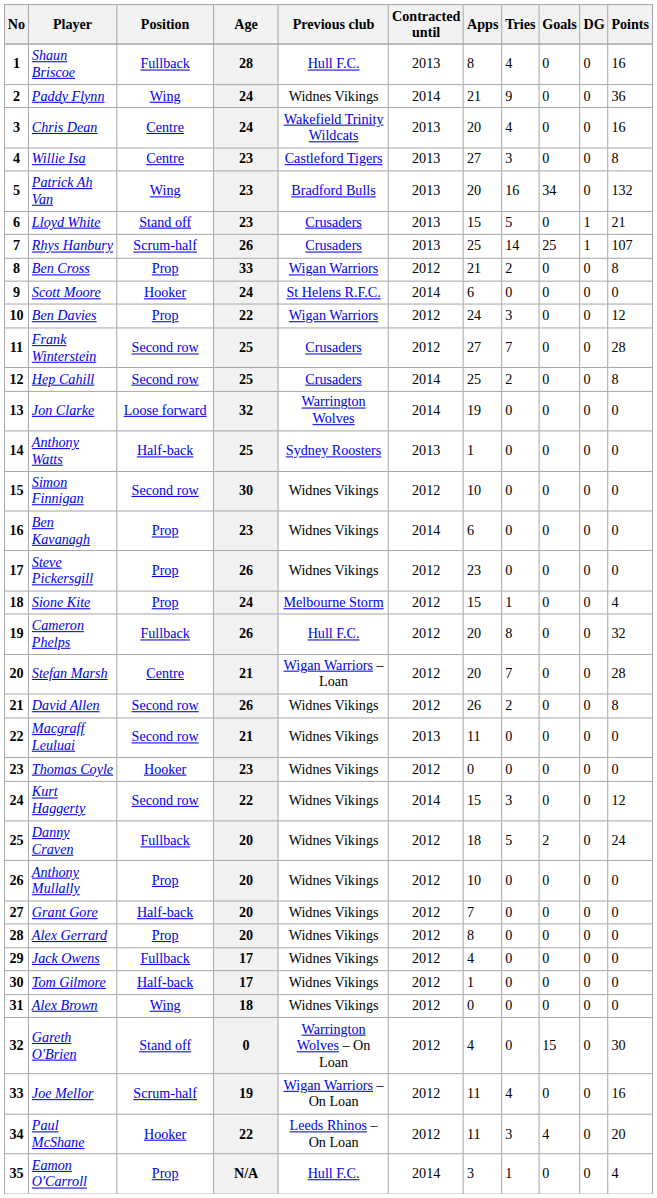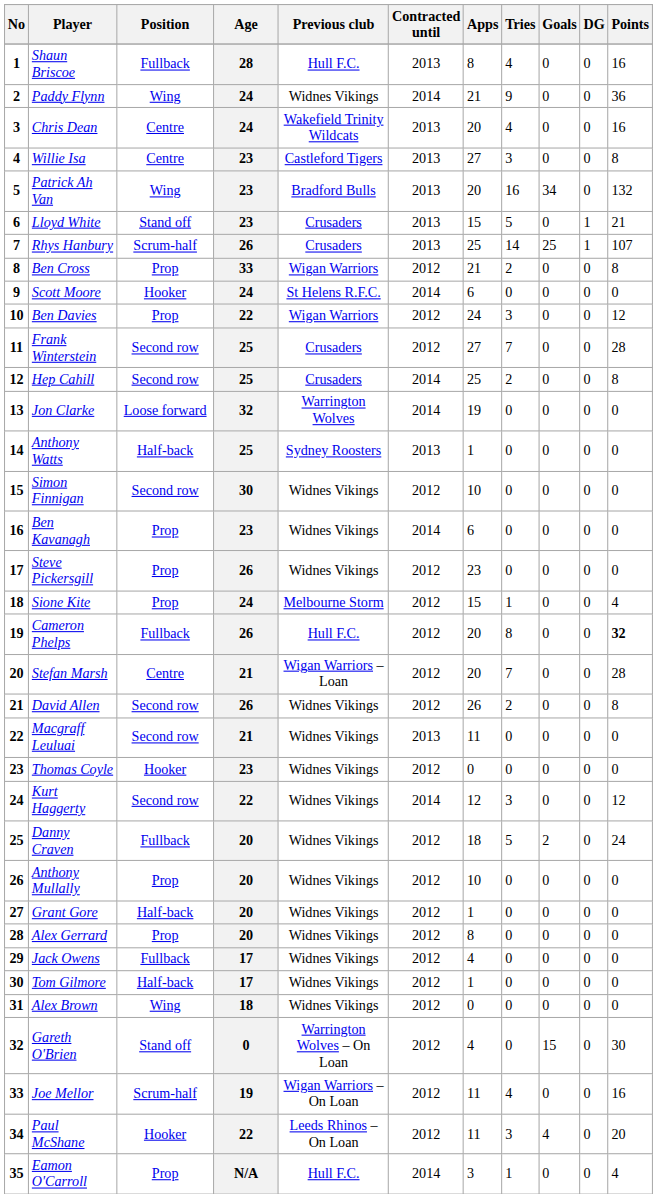Cameron Phelps | Points: normal -> bold
Kurt Haggerty | Apps: 15 -> 12
Grant Gore | Apps: 7 -> 1
